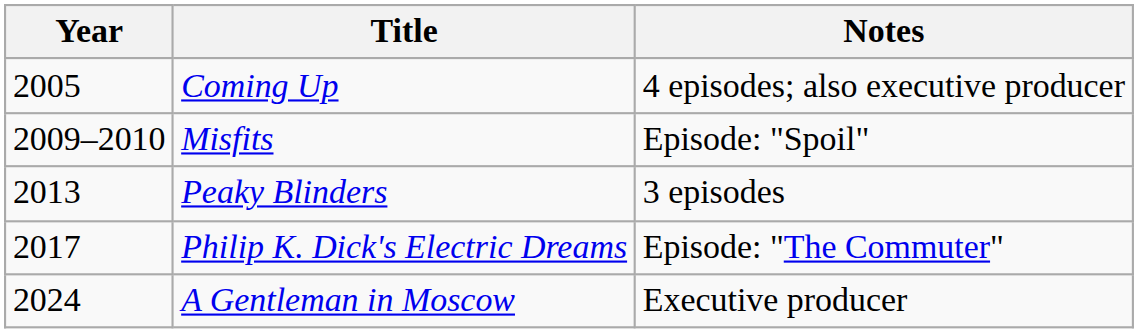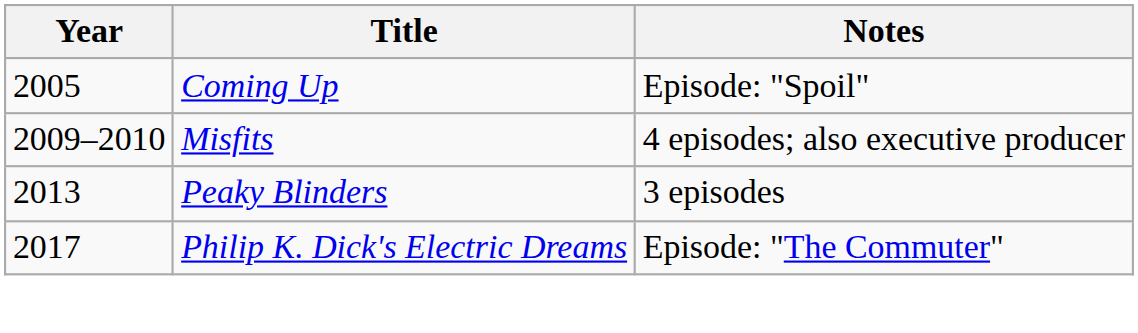Coming Up | Notes: 4 episodes; also executive producer -> Episode: "Spoil"
Misfits | Notes: Episode: "Spoil" -> 4 episodes; also executive producer
- row: 2024 | A Gentleman in Moscow | Executive producer
